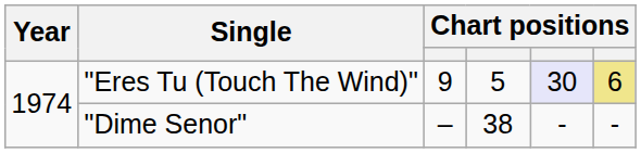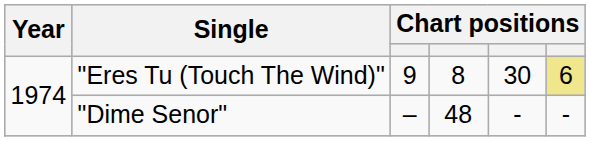"Eres Tu (Touch The Wind)" | column 4: 5 -> 8
"Eres Tu (Touch The Wind)" | column 5: lavender background -> no background
"Dime Senor" | column 4: 38 -> 48
